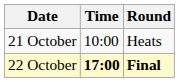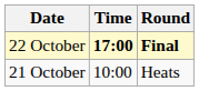rows swapped: 21 October <-> 22 October
